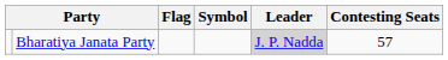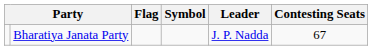Bharatiya Janata Party | Leader: lightgrey background -> no background
Bharatiya Janata Party | Contesting Seats: 57 -> 67
